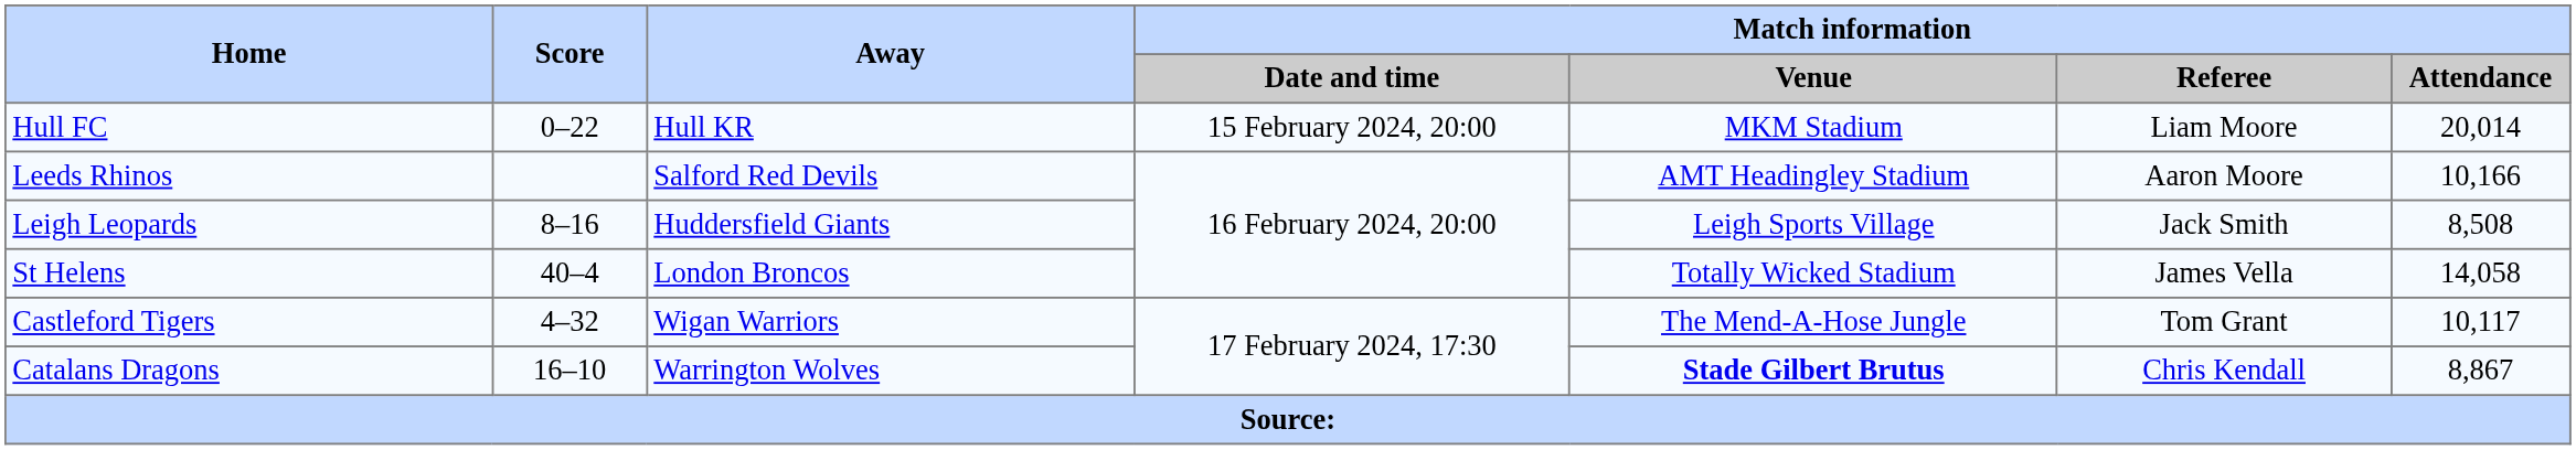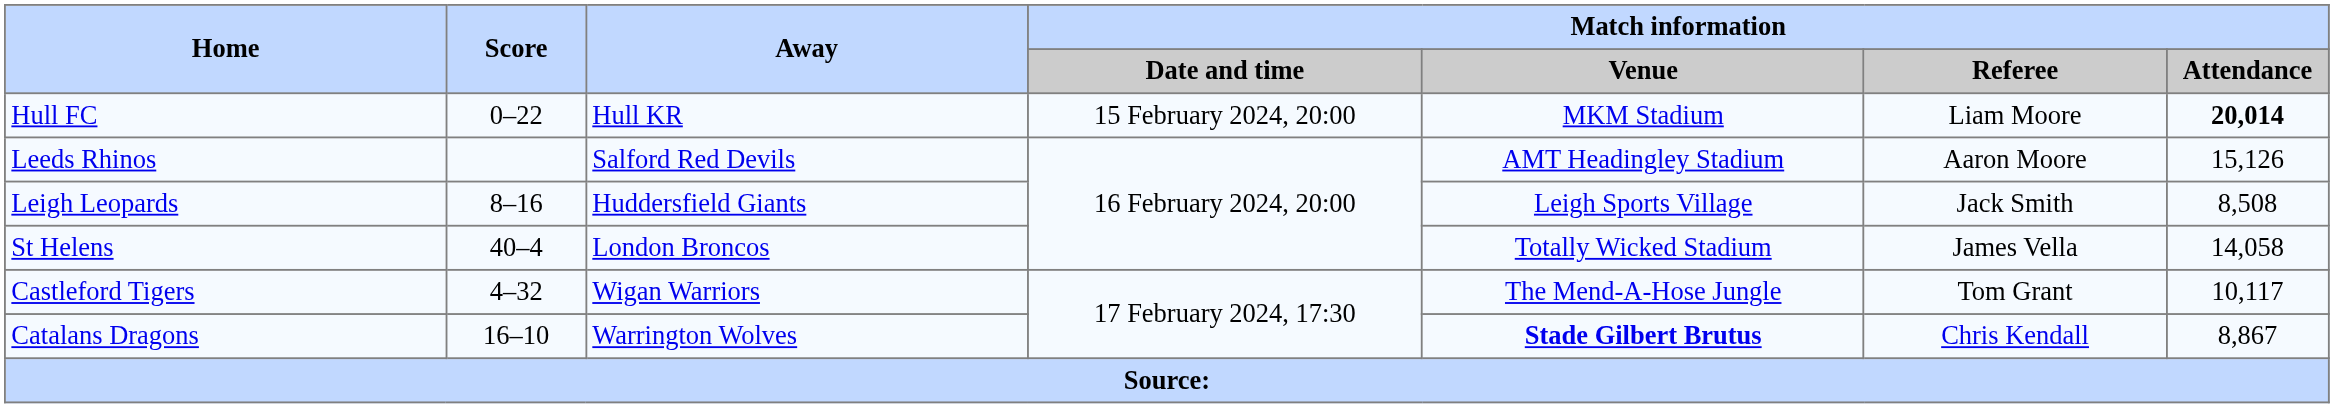Hull FC | Match information / Attendance: normal -> bold
Leeds Rhinos | Match information / Attendance: 10,166 -> 15,126
